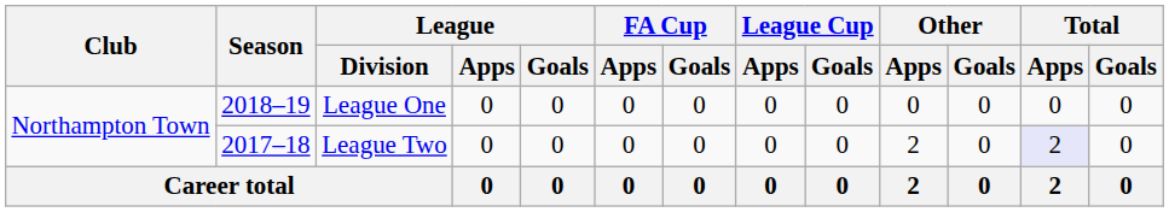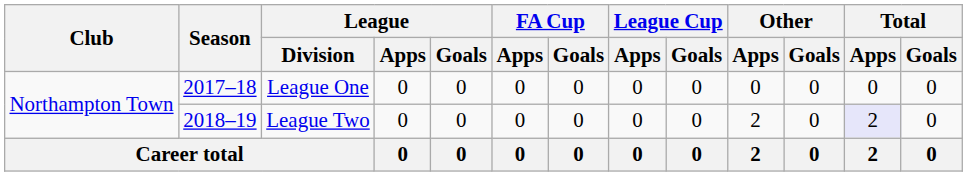League One | Season: 2018–19 -> 2017–18
League Two | Season: 2017–18 -> 2018–19
